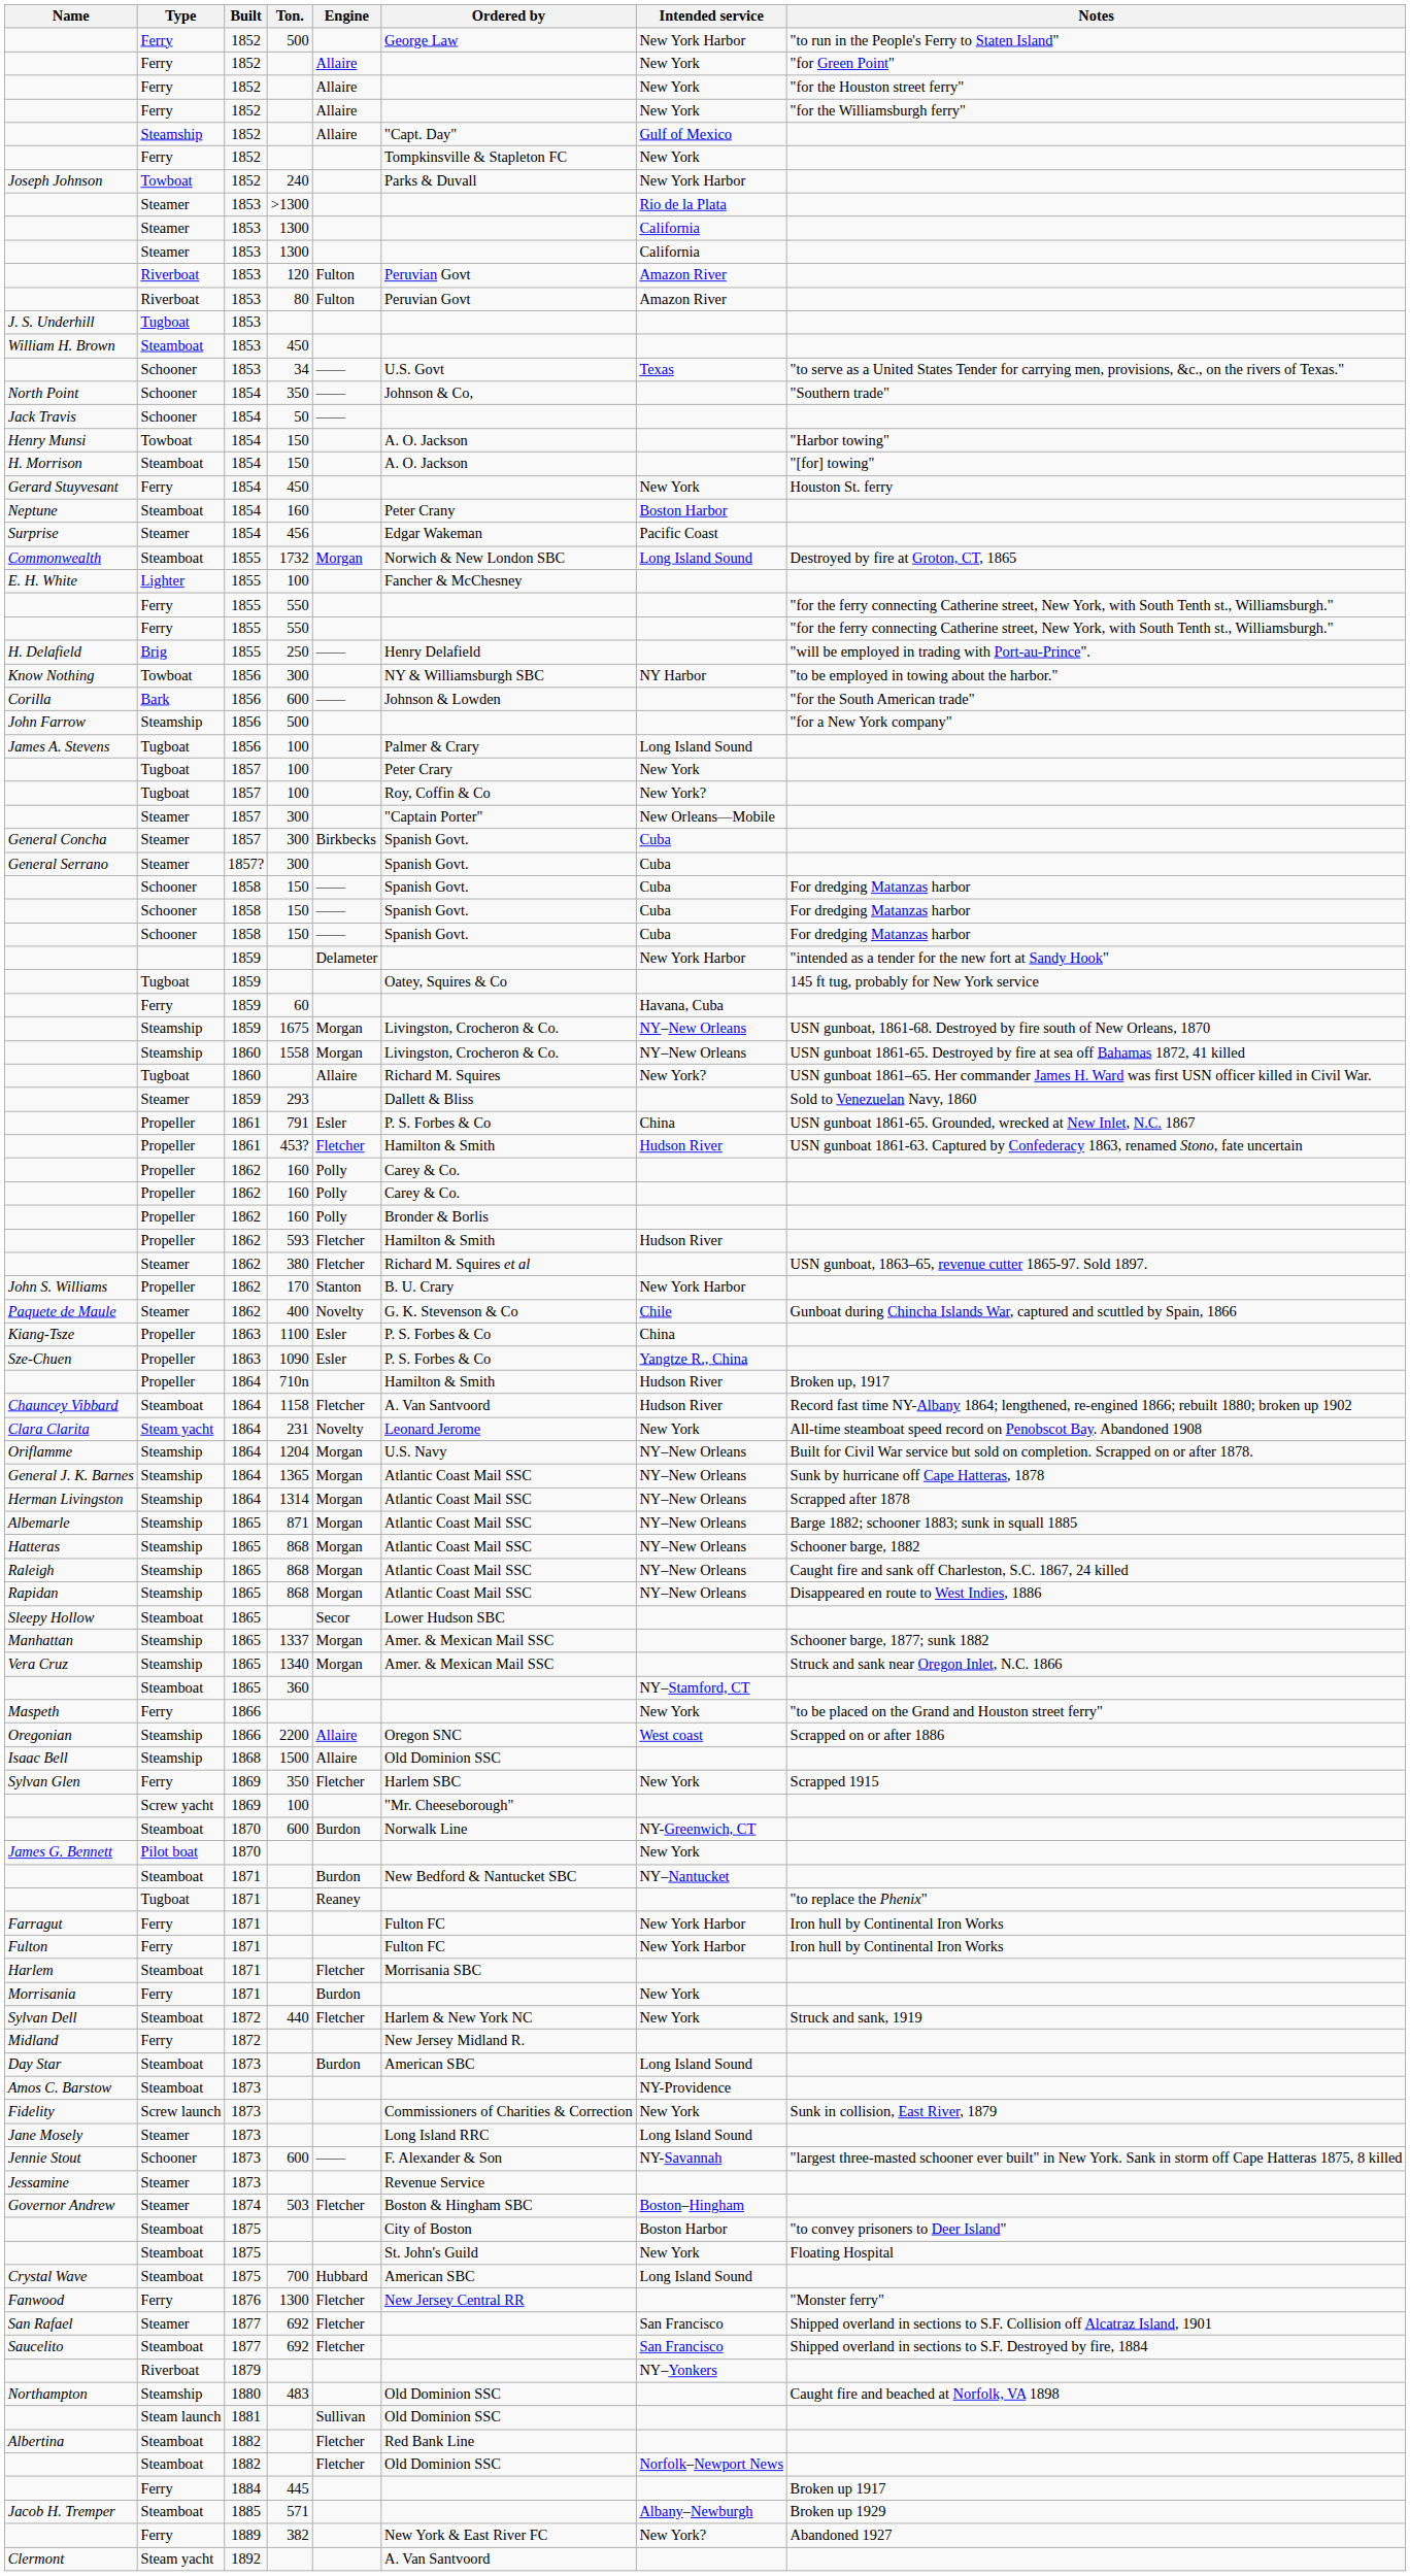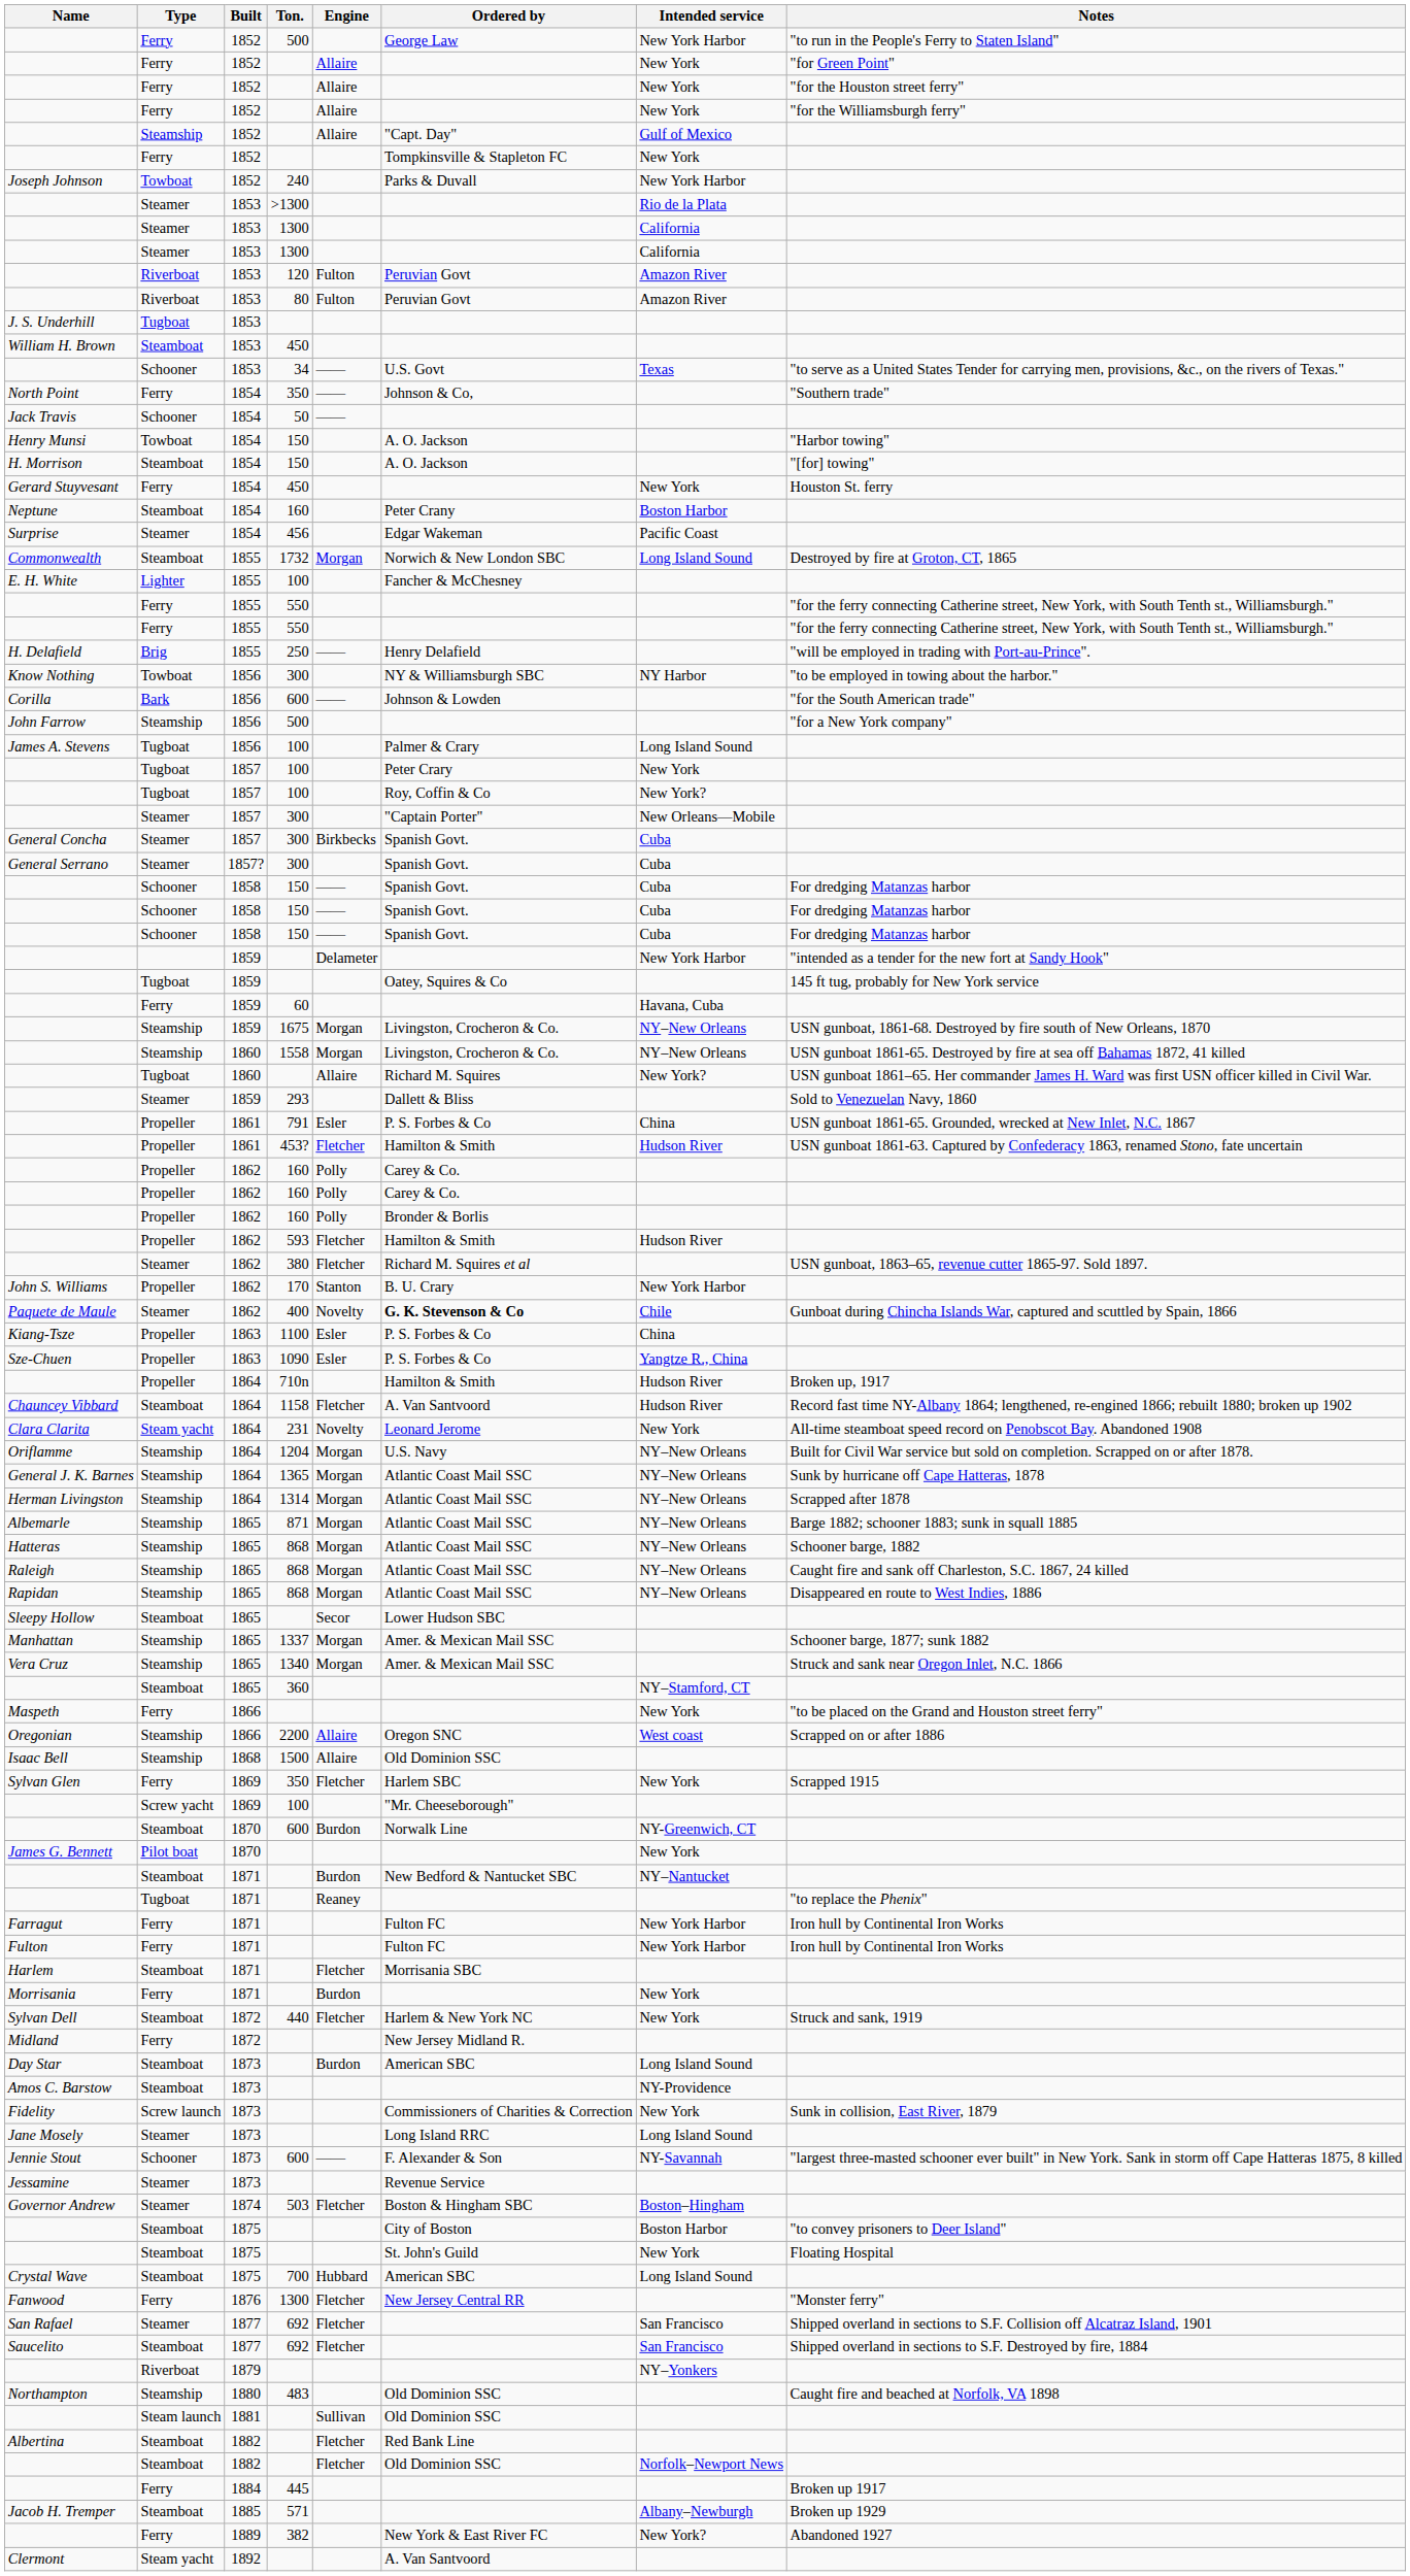North Point | Type: Schooner -> Ferry
Paquete de Maule | Ordered by: normal -> bold
